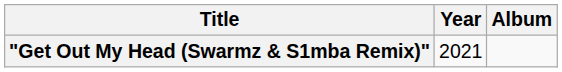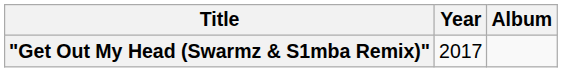"Get Out My Head (Swarmz & S1mba Remix)" | Year: 2021 -> 2017
